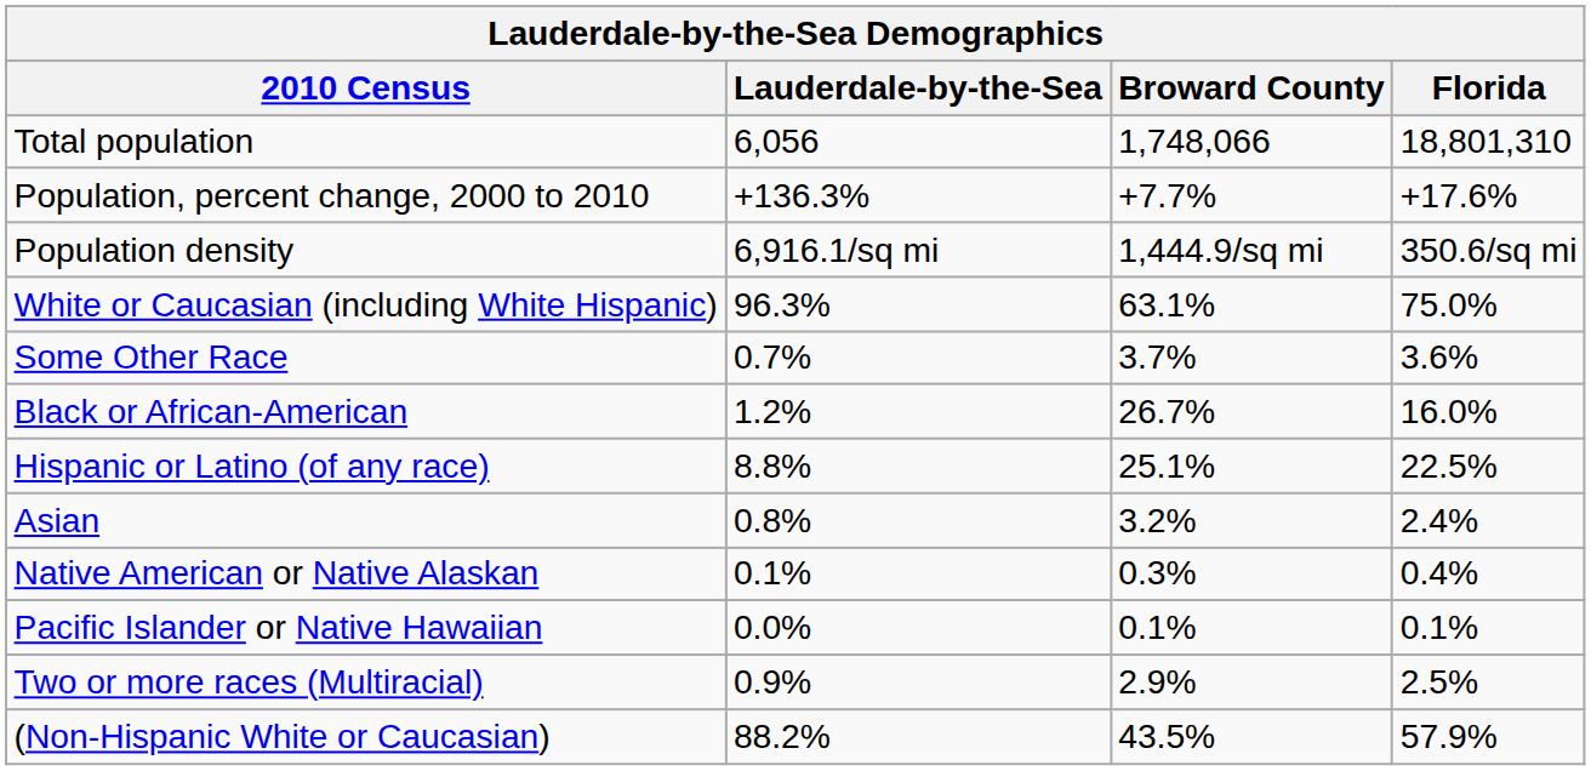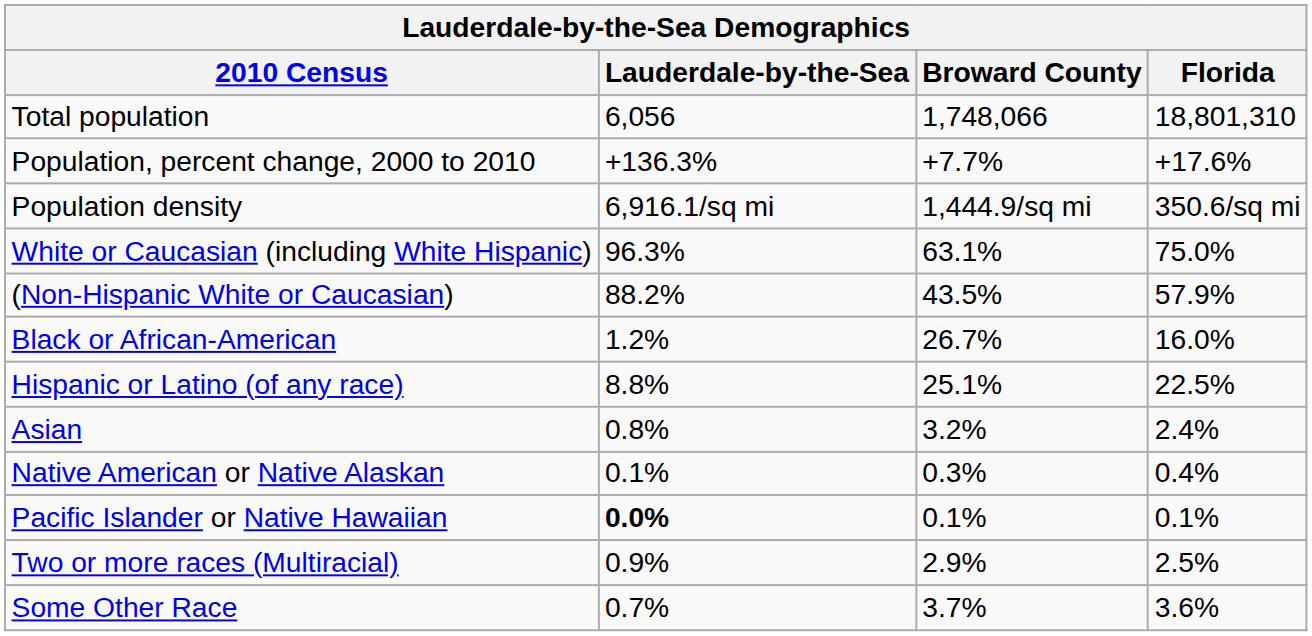rows swapped: (Non-Hispanic White or Caucasian) <-> Some Other Race
Pacific Islander or Native Hawaiian | Lauderdale-by-the-Sea: normal -> bold
